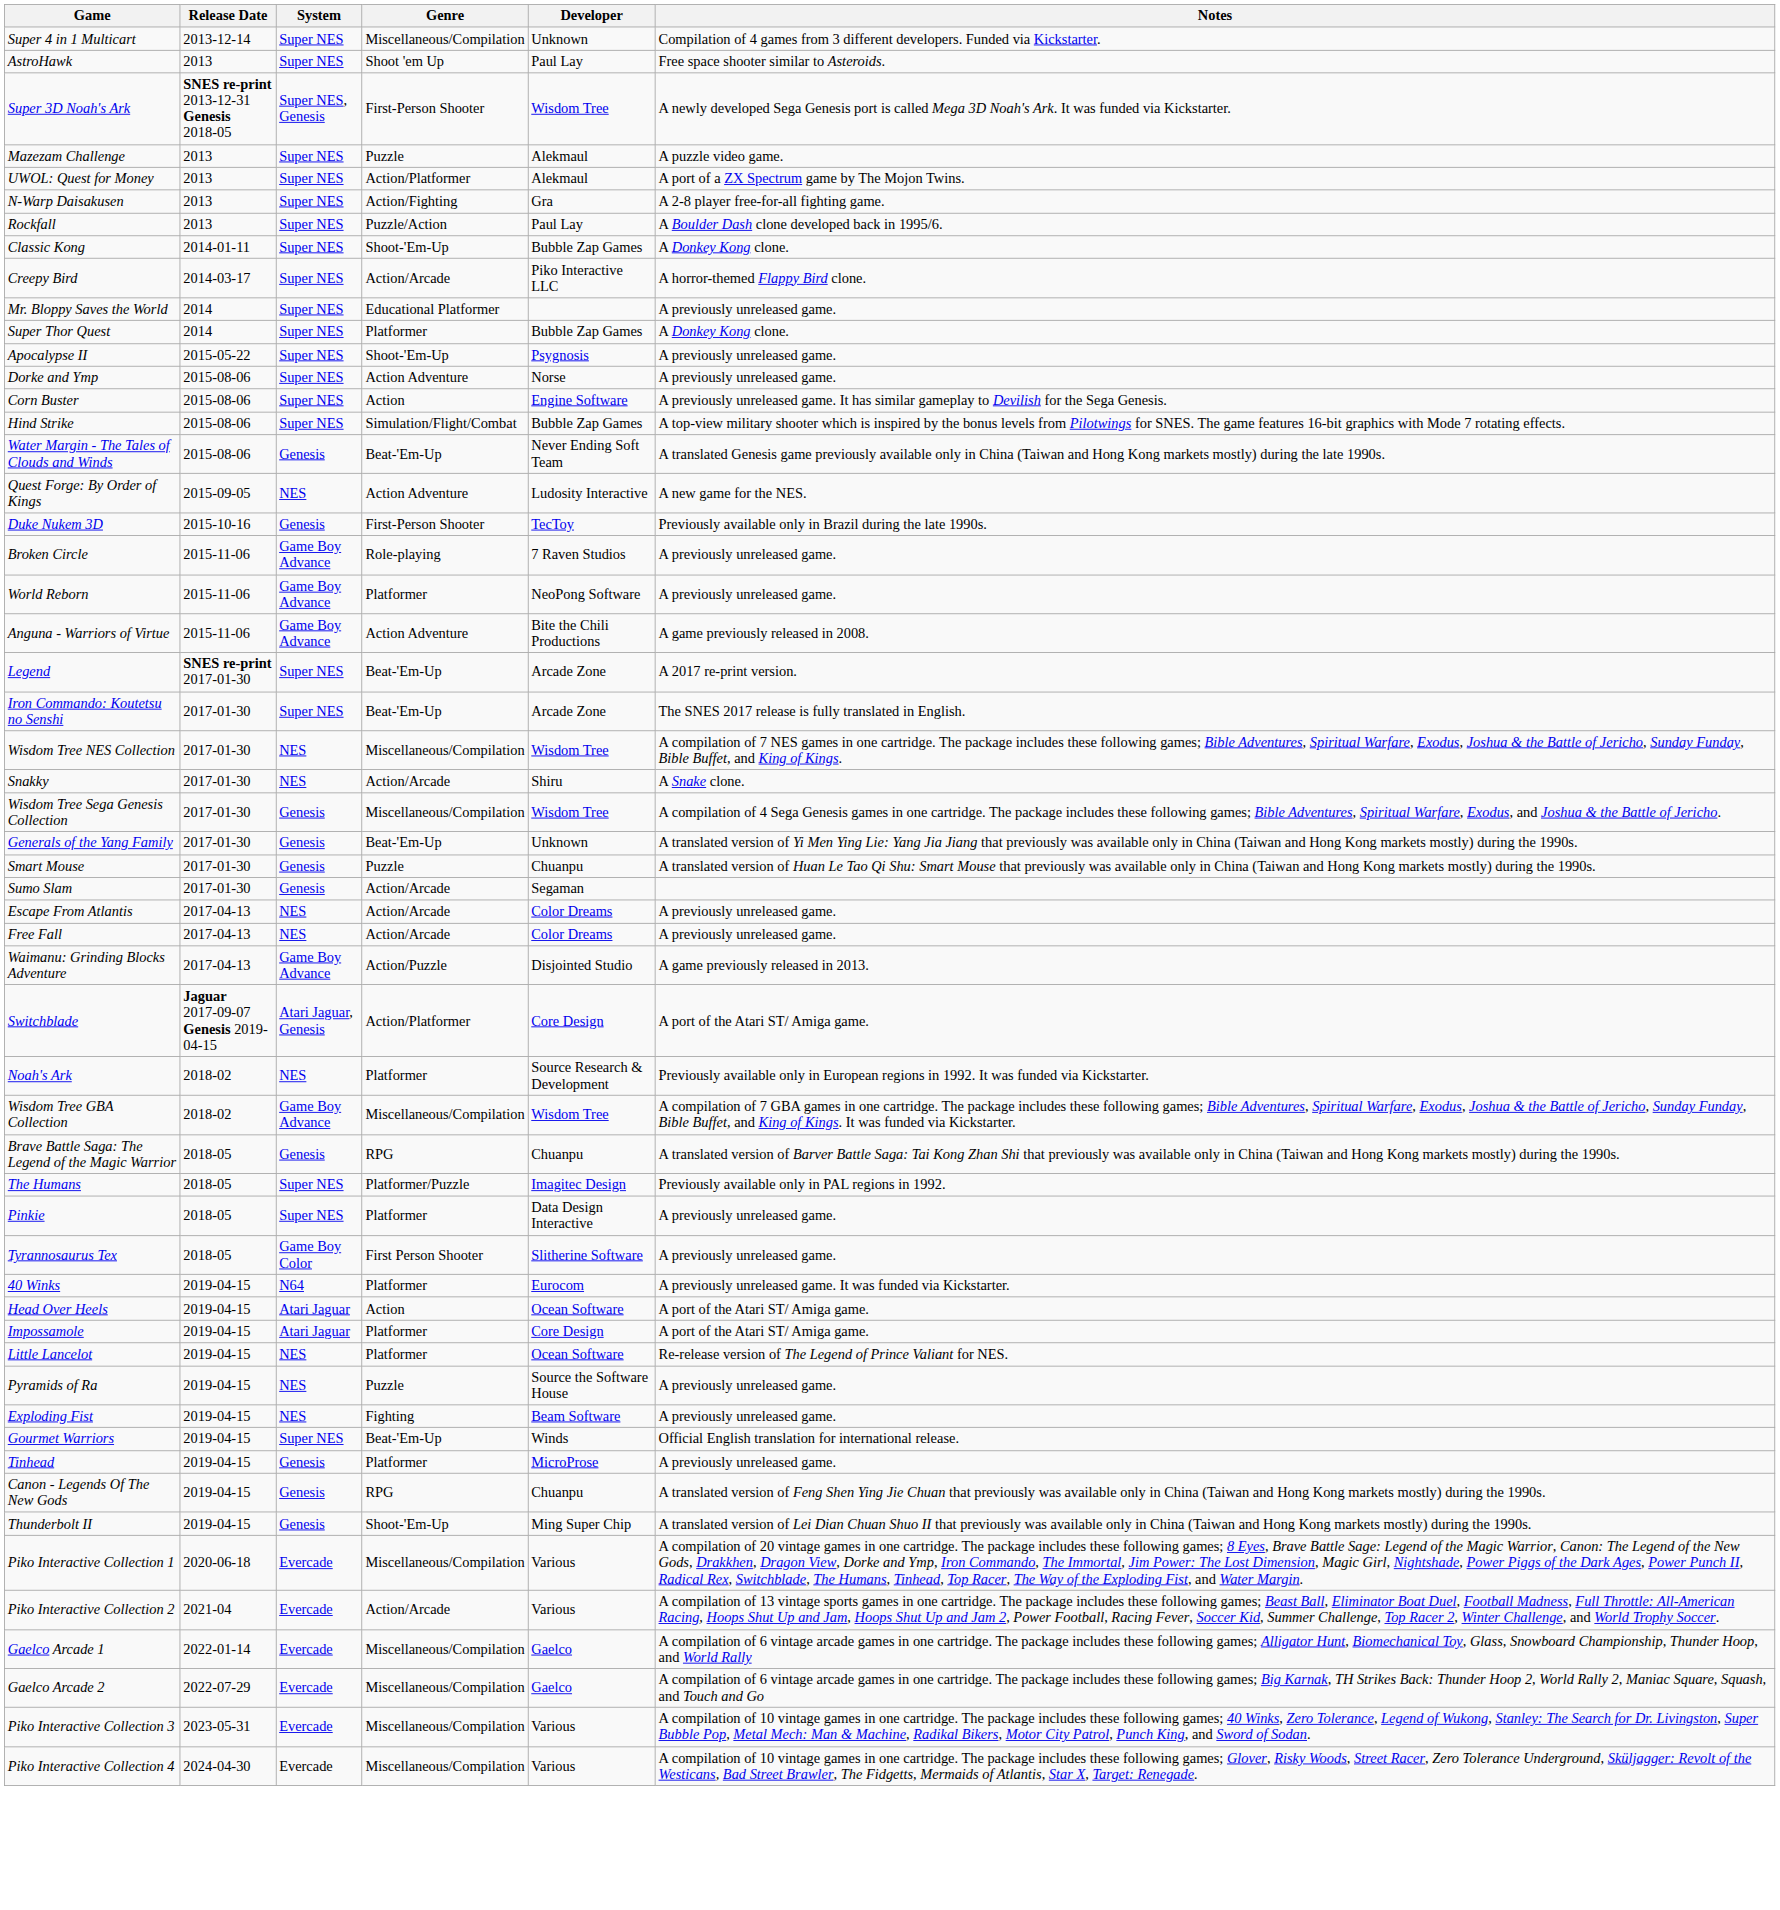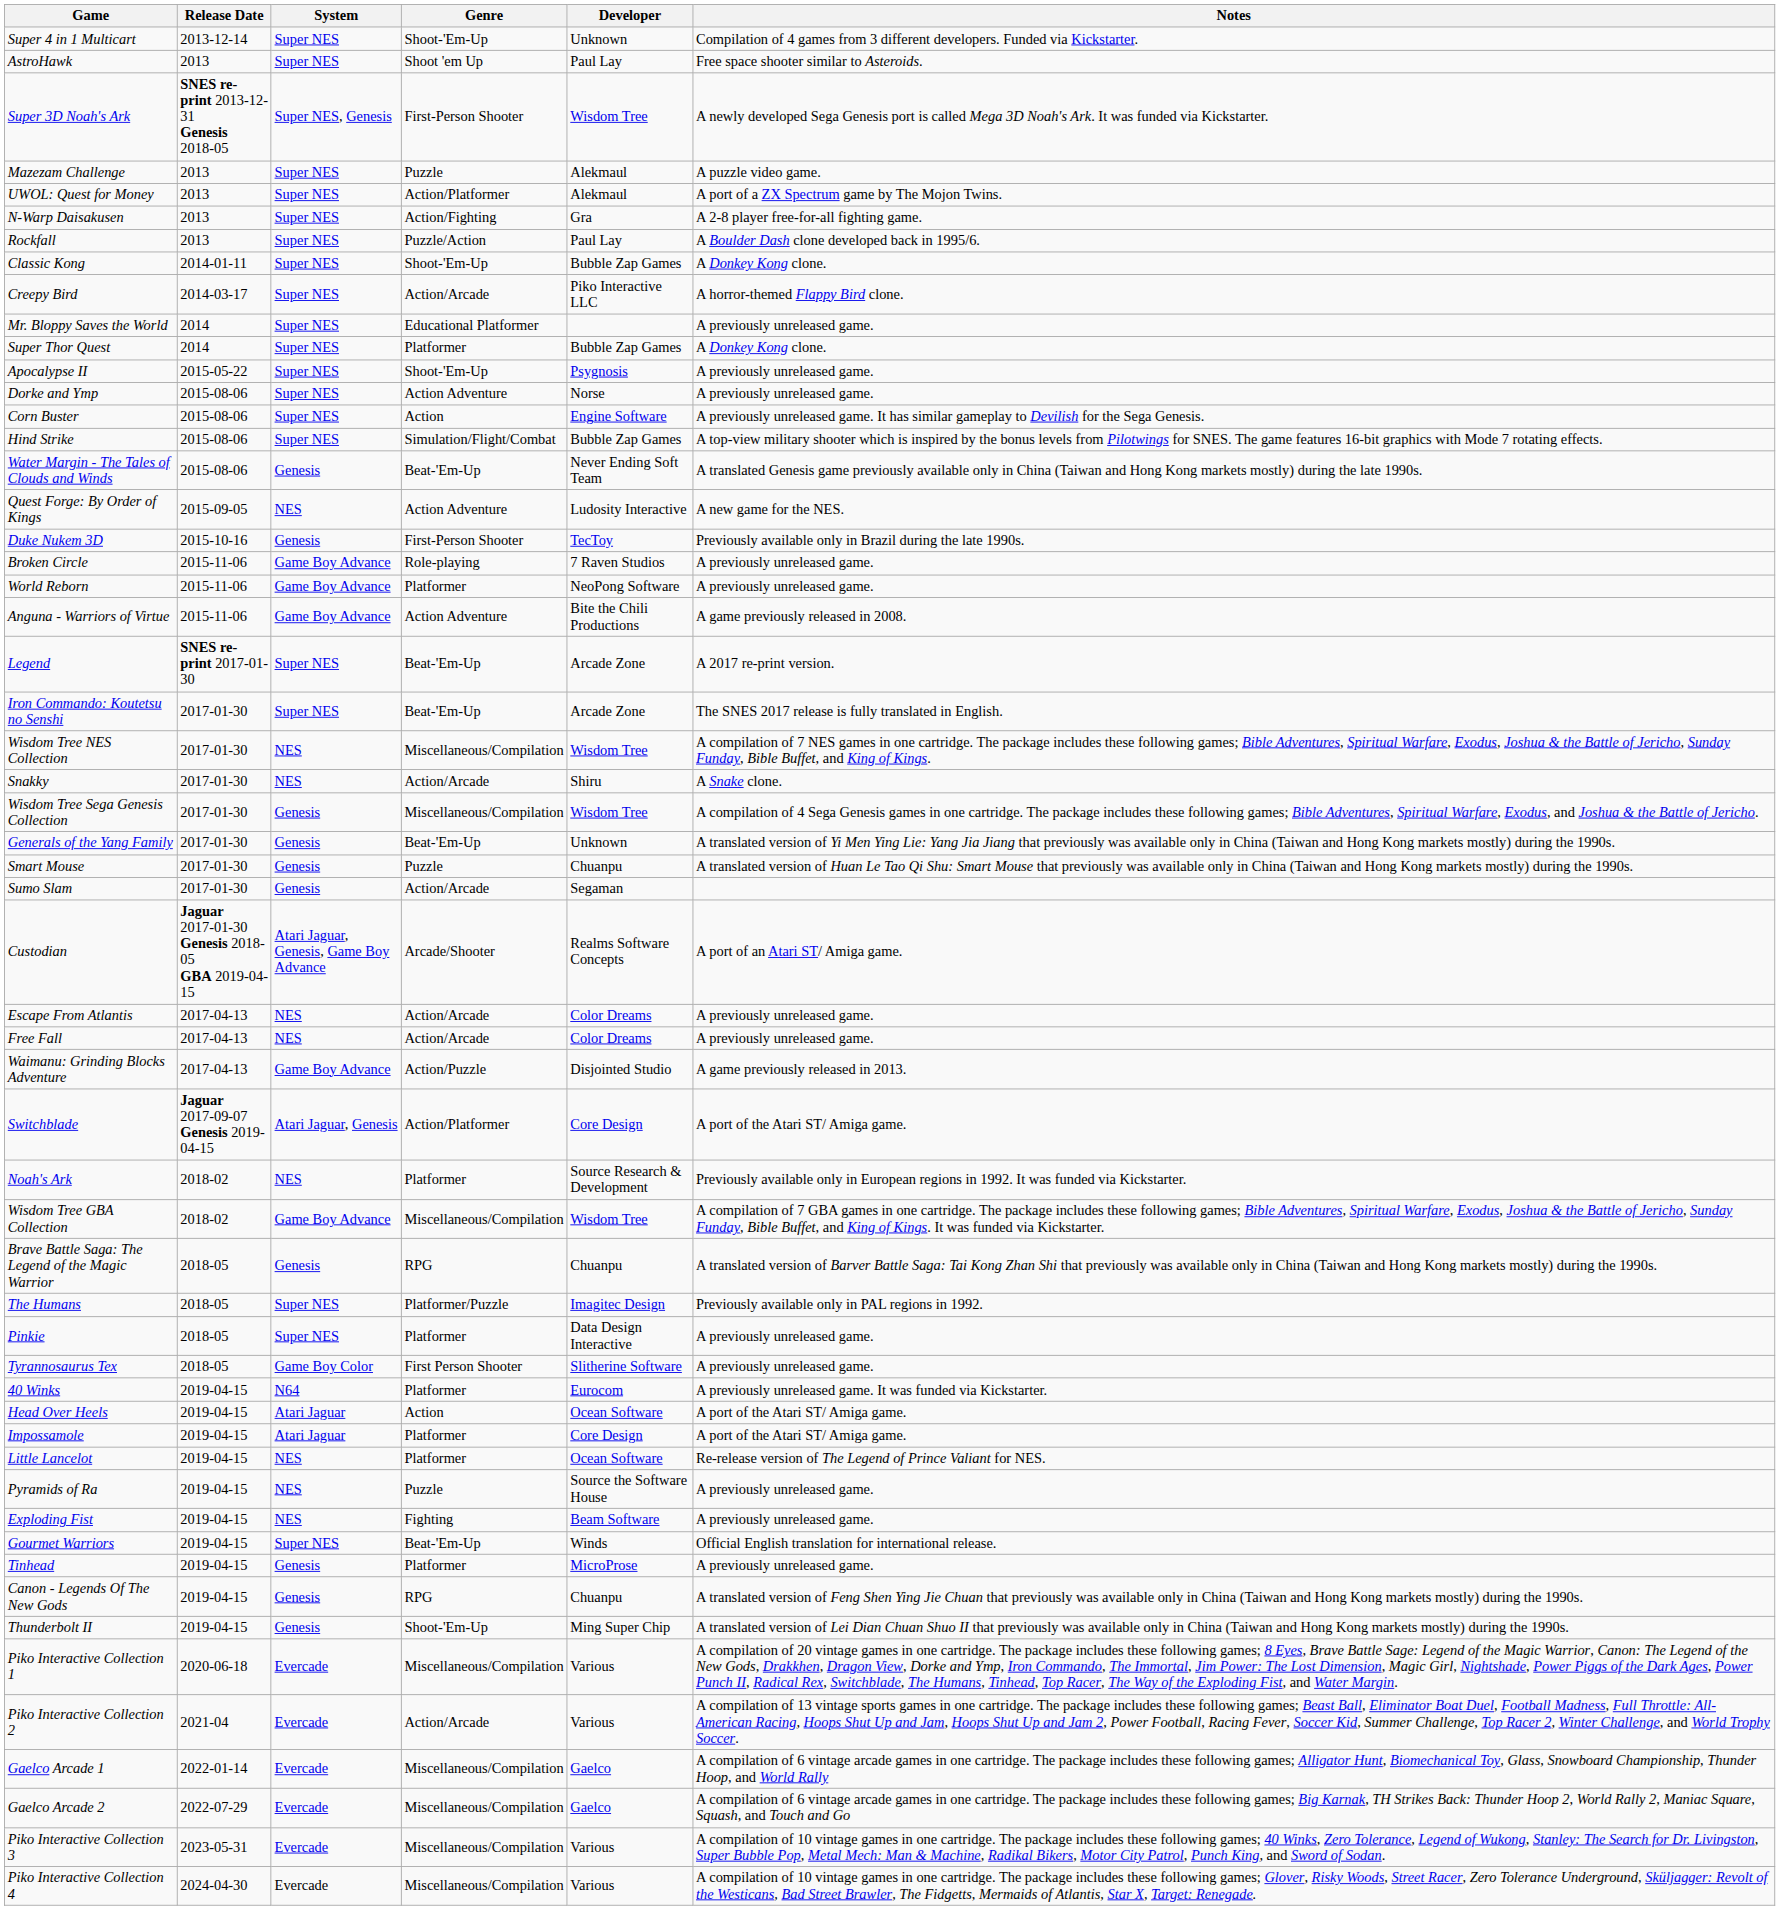Super 4 in 1 Multicart | Genre: Miscellaneous/Compilation -> Shoot-'Em-Up
+ row: Custodian | Jaguar 2017-01-30 Genesis 2018-05 GBA 2019-04-15 | Atari Jaguar, Genesis, Game Boy Advance | Arcade/Shooter | Realms Software Concepts | A port of an Atari ST/ Amiga game.
